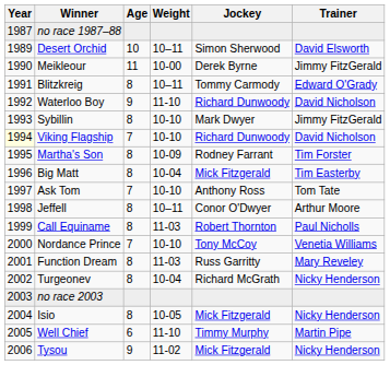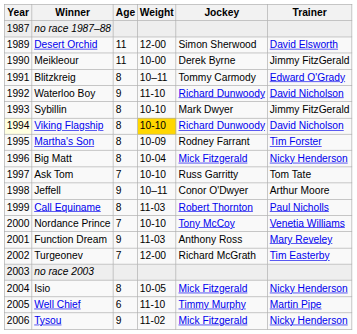Desert Orchid | Age: 10 -> 11
Desert Orchid | Weight: 10–11 -> 12-00
Viking Flagship | Age: 7 -> 8
Viking Flagship | Weight: no background -> gold background
Big Matt | Trainer: Tim Easterby -> Nicky Henderson
Ask Tom | Jockey: Anthony Ross -> Russ Garritty
Jeffell | Age: 8 -> 9
Function Dream | Age: 8 -> 9
Function Dream | Jockey: Russ Garritty -> Anthony Ross
Turgeonev | Age: 8 -> 7
Turgeonev | Weight: 10-04 -> 12-00
Turgeonev | Trainer: Nicky Henderson -> Tim Easterby
